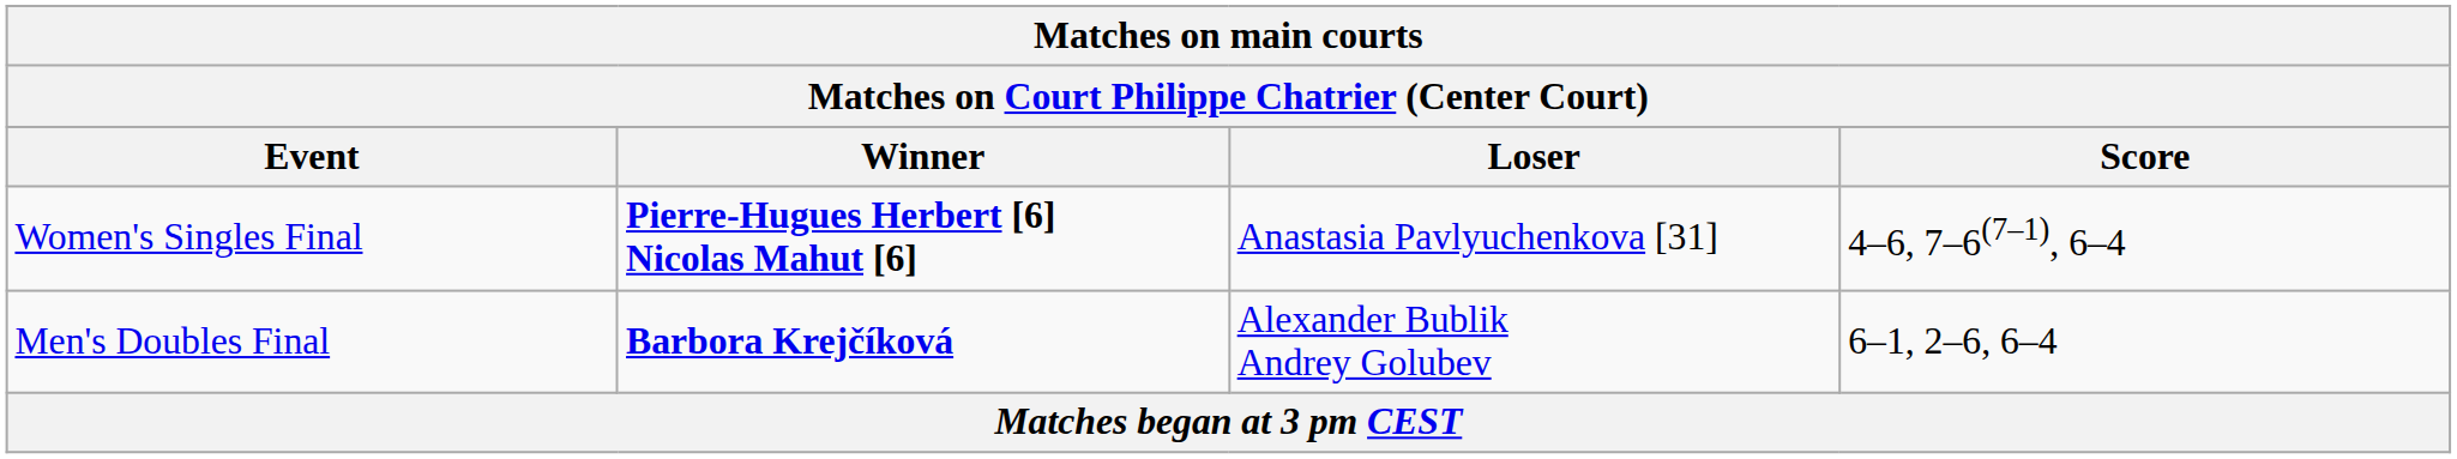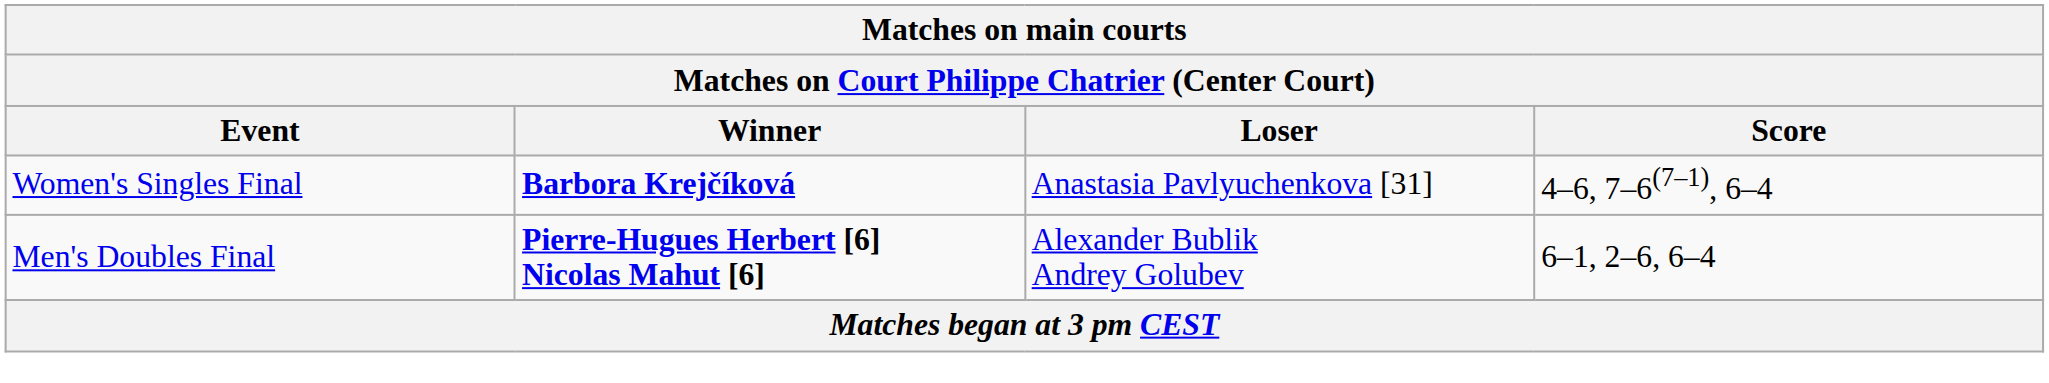Women's Singles Final | Winner: Pierre-Hugues Herbert [6] Nicolas Mahut [6] -> Barbora Krejčíková
Men's Doubles Final | Winner: Barbora Krejčíková -> Pierre-Hugues Herbert [6] Nicolas Mahut [6]
